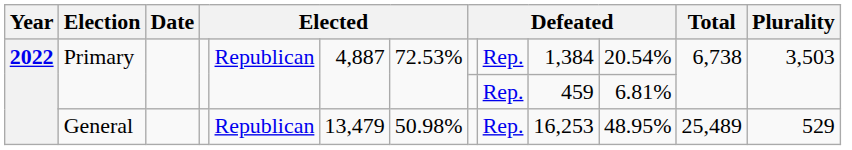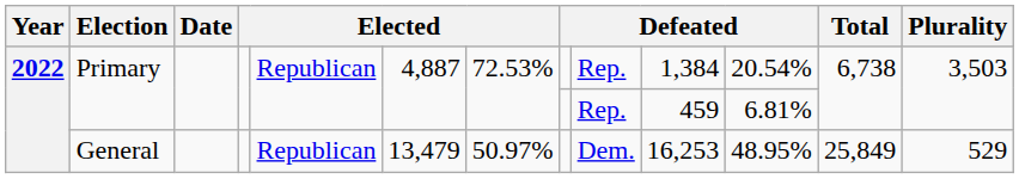General | column 7: 50.98% -> 50.97%
General | column 9: Rep. -> Dem.
General | Total: 25,489 -> 25,849
